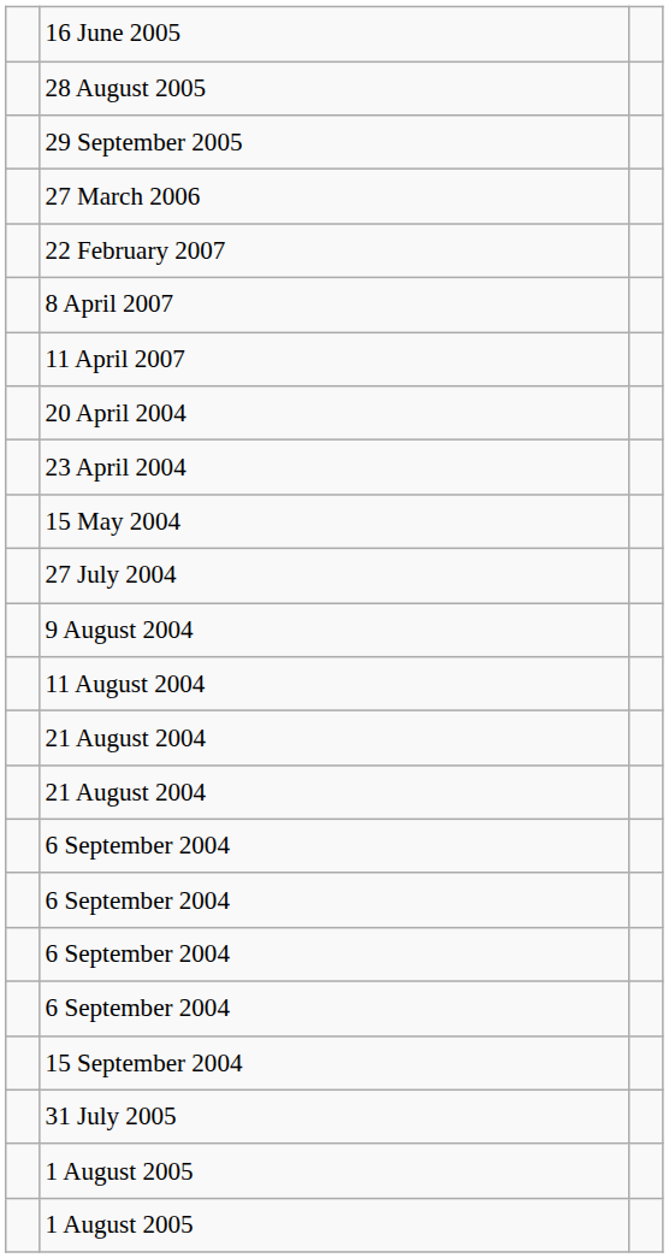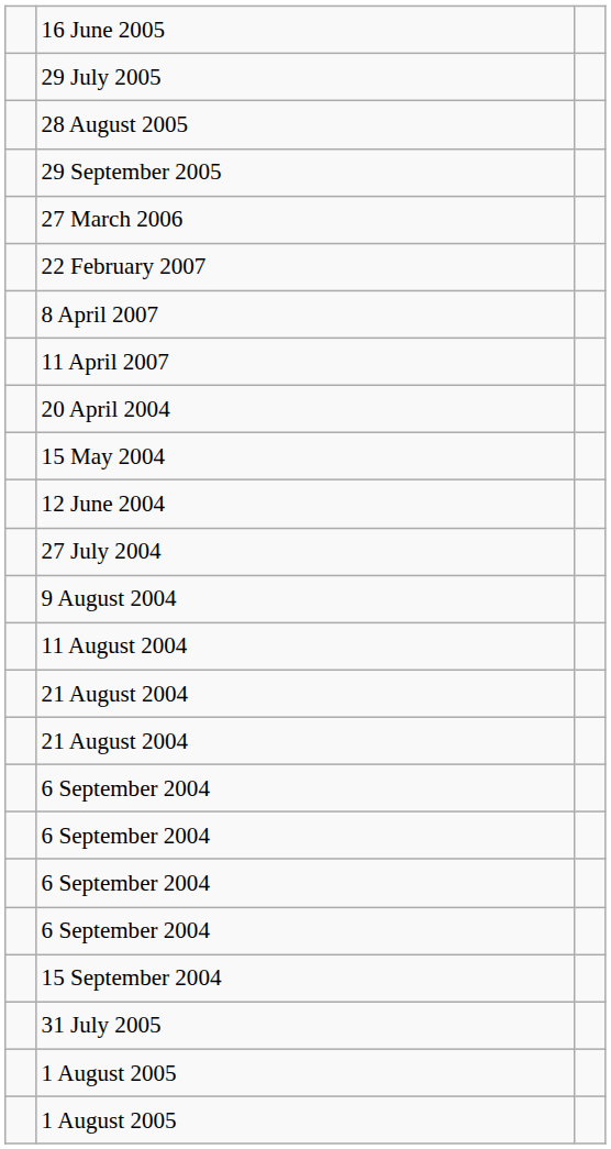+ row: 29 July 2005
- row: 23 April 2004
+ row: 12 June 2004
